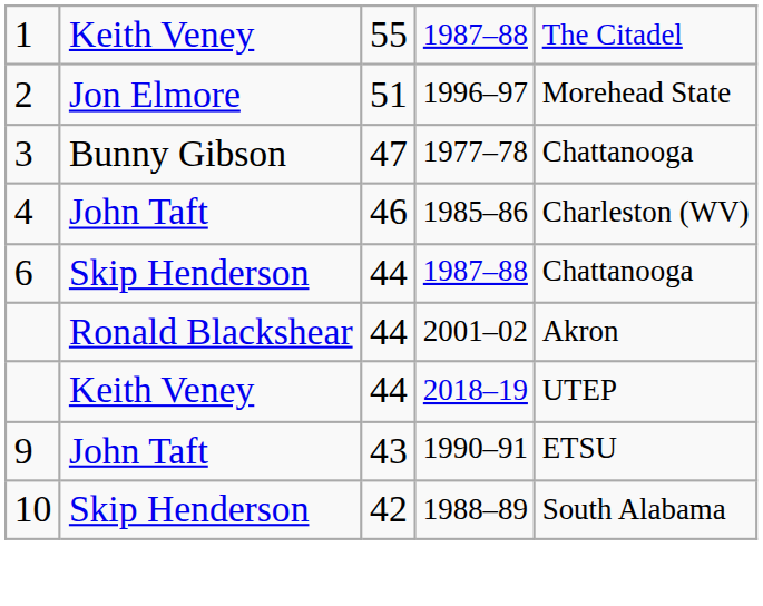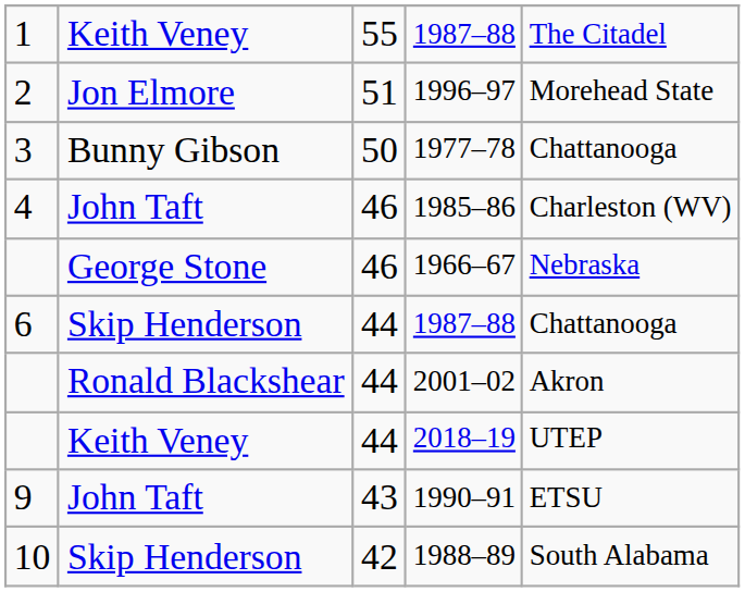1977–78 | column 3: 47 -> 50
+ row: George Stone | 46 | 1966–67 | Nebraska
